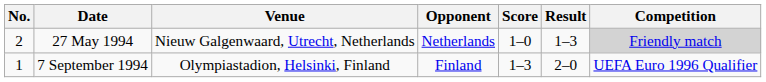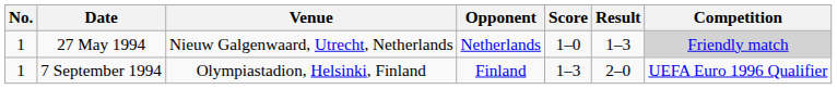27 May 1994 | No.: 2 -> 1
